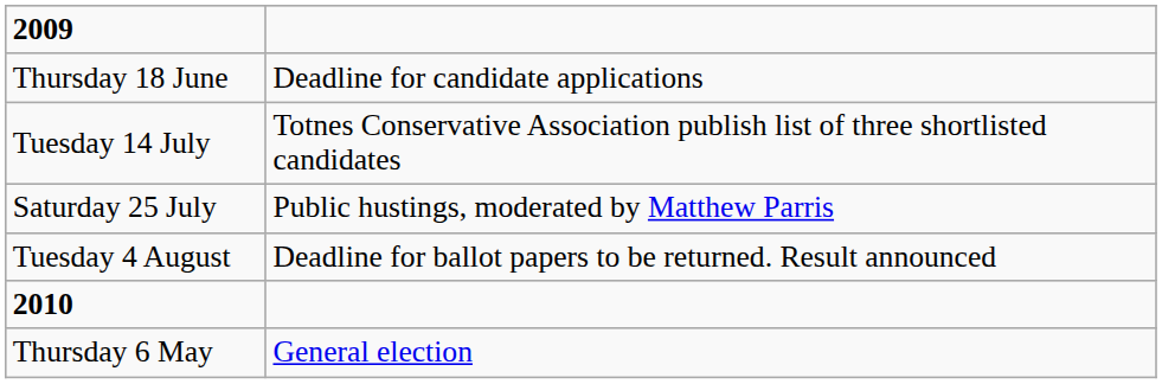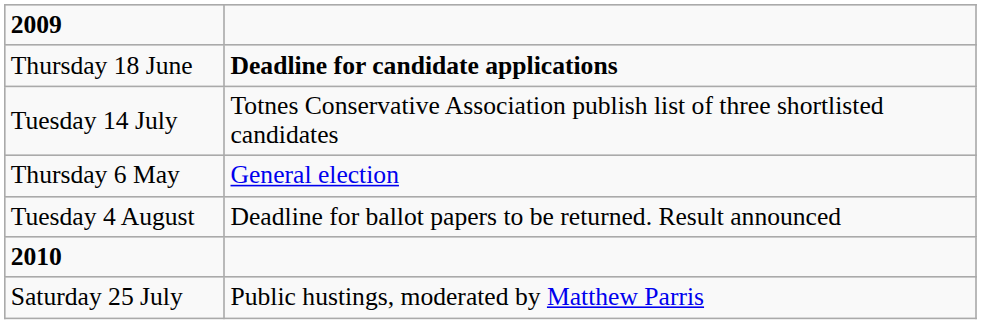Thursday 18 June | column 2: normal -> bold
rows swapped: Saturday 25 July <-> Thursday 6 May
